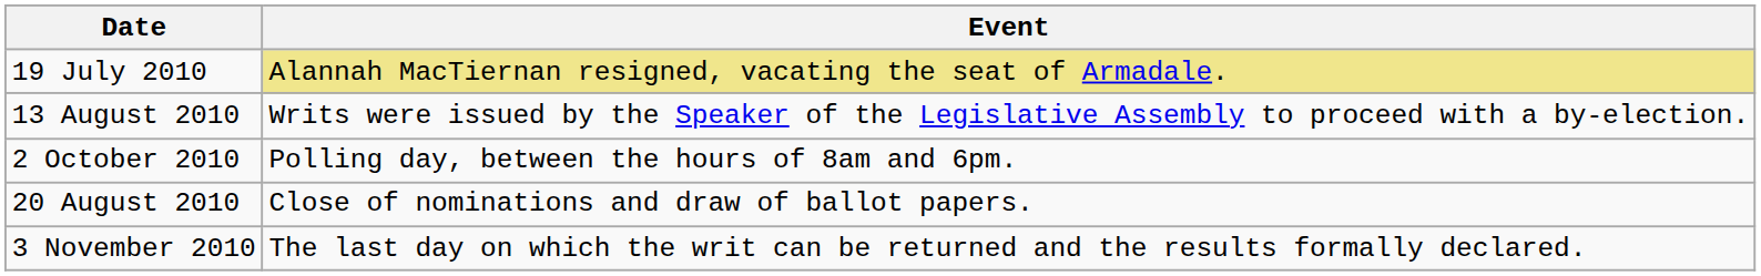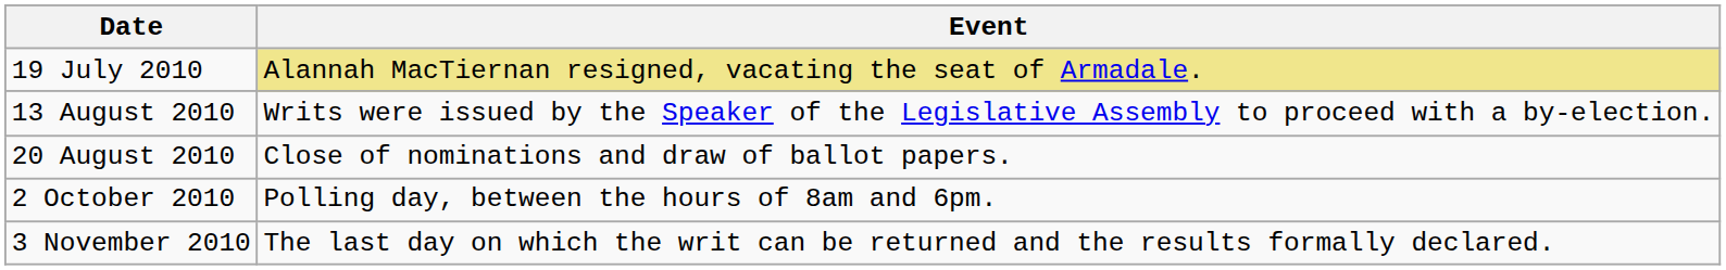rows swapped: 20 August 2010 <-> 2 October 2010
